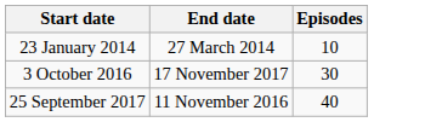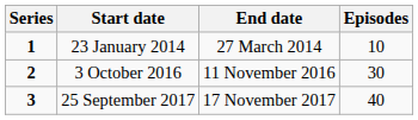+ column: Series | 1 | 2 | 3
3 October 2016 | End date: 17 November 2017 -> 11 November 2016
25 September 2017 | End date: 11 November 2016 -> 17 November 2017
